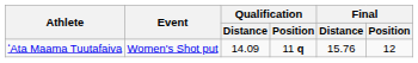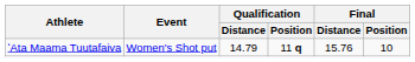ʻAta Maama Tuutafaiva | Qualification / Distance: 14.09 -> 14.79
ʻAta Maama Tuutafaiva | Final / Position: 12 -> 10
